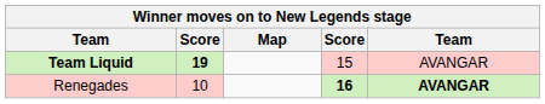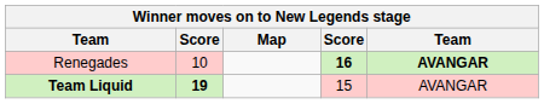rows swapped: Renegades <-> Team Liquid
